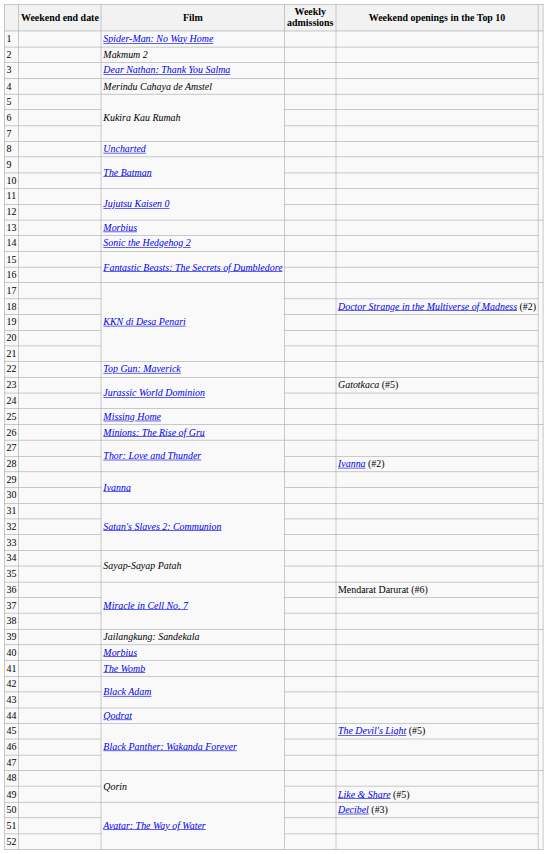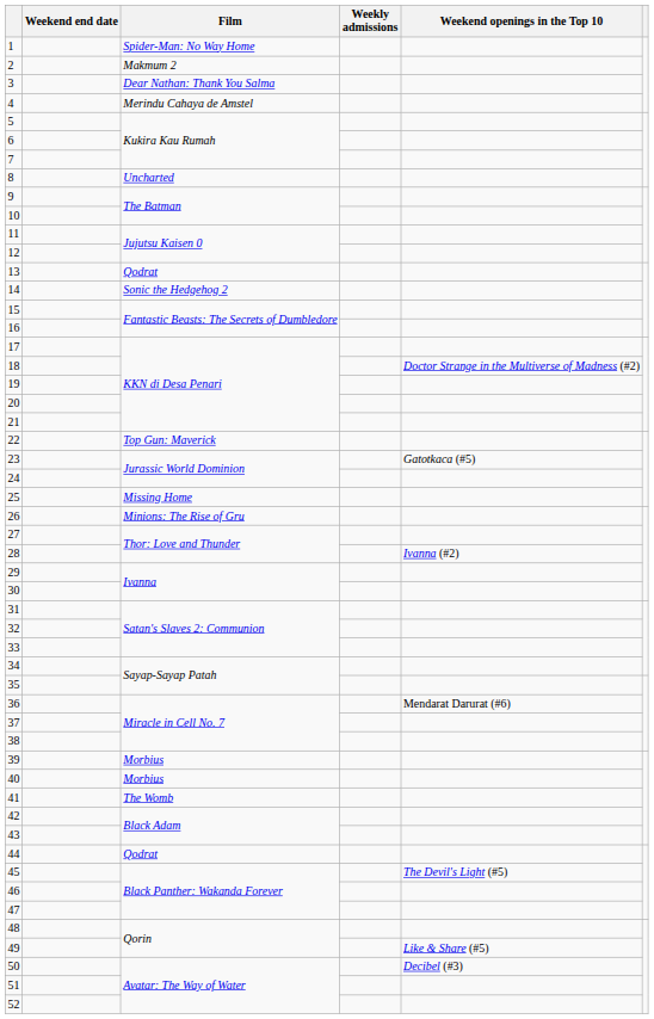13 | Film: Morbius -> Qodrat
39 | Film: Jailangkung: Sandekala -> Morbius
